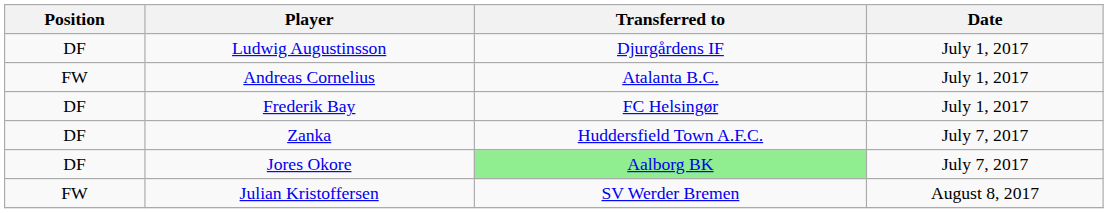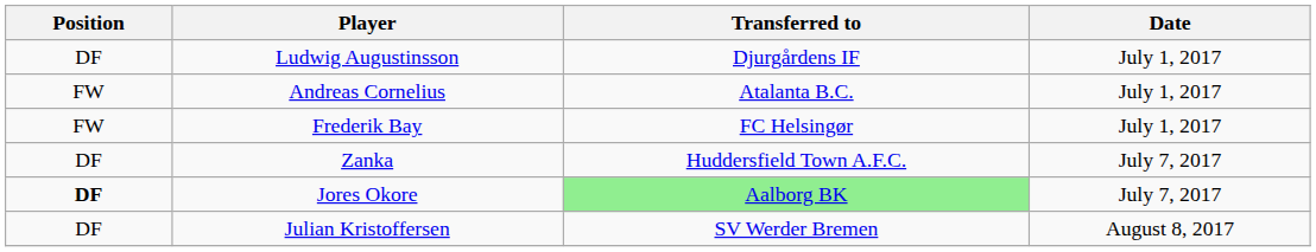Frederik Bay | Position: DF -> FW
Jores Okore | Position: normal -> bold
Julian Kristoffersen | Position: FW -> DF
